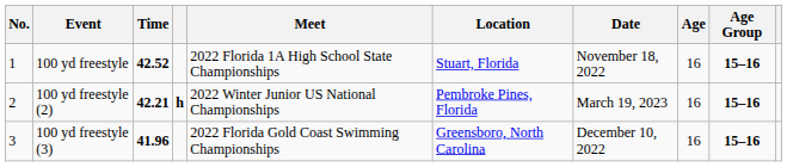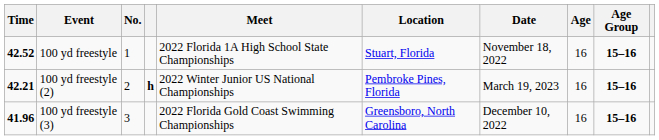columns swapped: No. <-> Time
